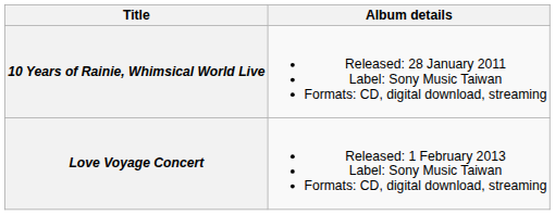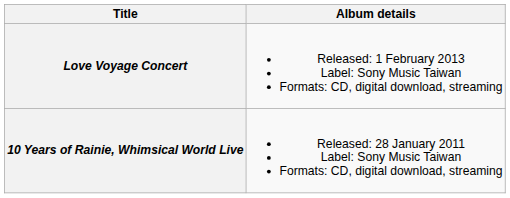rows swapped: 10 Years of Rainie, Whimsical World Live <-> Love Voyage Concert
